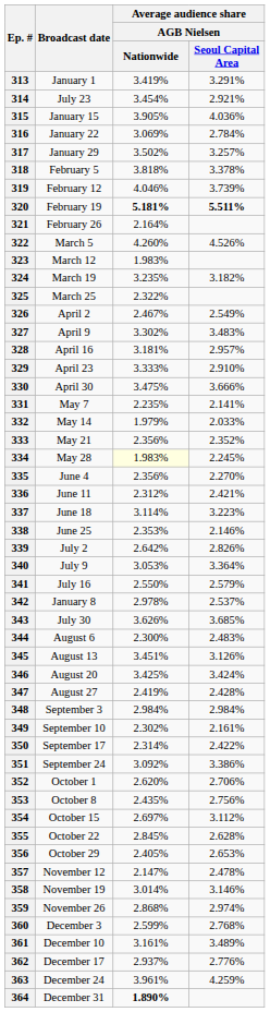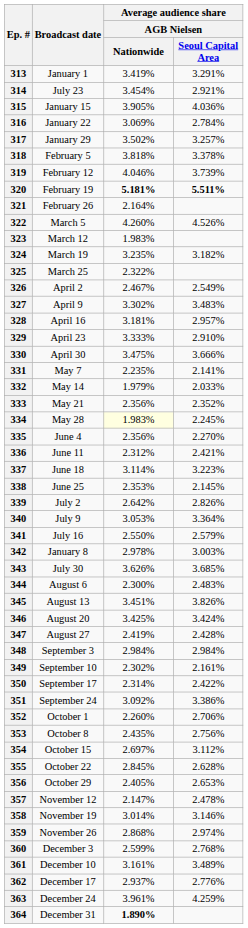338 | Average audience share / AGB Nielsen / Seoul Capital Area: 2.146% -> 2.145%
342 | Average audience share / AGB Nielsen / Seoul Capital Area: 2.537% -> 3.003%
345 | Average audience share / AGB Nielsen / Seoul Capital Area: 3.126% -> 3.826%
352 | Average audience share / AGB Nielsen / Nationwide: 2.620% -> 2.260%
